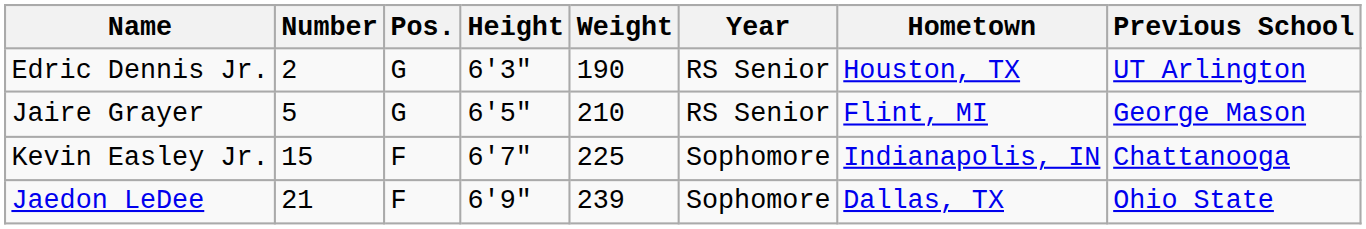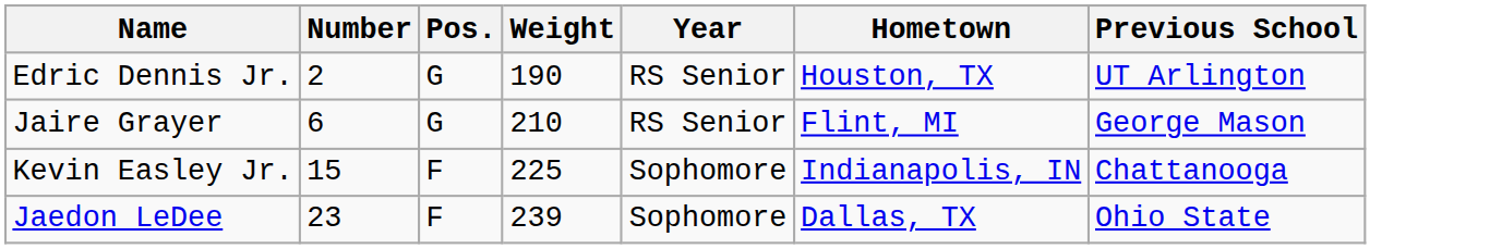- column: Height | 6'3" | 6'5" | 6'7" | 6'9"
Jaire Grayer | Number: 5 -> 6
Jaedon LeDee | Number: 21 -> 23
